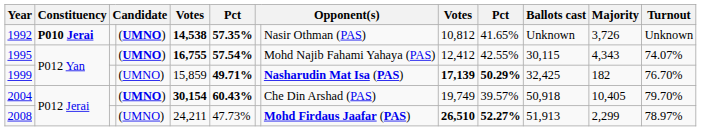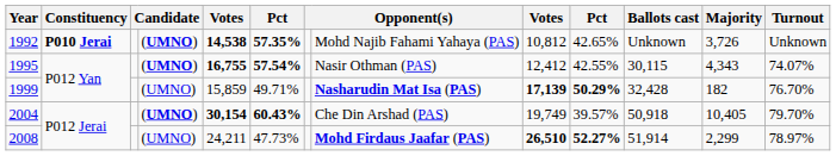1992 | column 8: Nasir Othman (PAS) -> Mohd Najib Fahami Yahaya (PAS)
1992 | column 10: 41.65% -> 42.65%
1995 | column 8: Mohd Najib Fahami Yahaya (PAS) -> Nasir Othman (PAS)
1999 | column 6: bold -> normal
1999 | Ballots cast: 32,425 -> 32,428
2008 | Ballots cast: 51,913 -> 51,914
